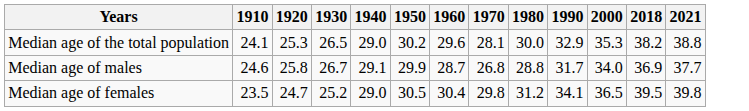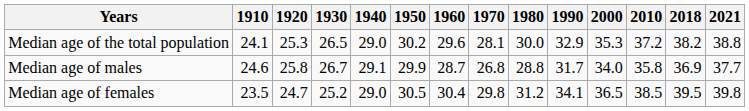+ column: 2010 | 37.2 | 35.8 | 38.5
